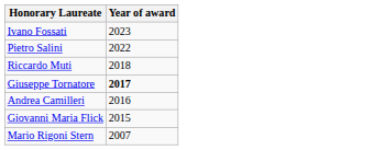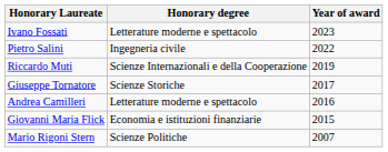+ column: Honorary degree | Letterature moderne e spettacolo | Ingegneria civile | Scienze Internazionali e della Cooperazione | Scienze Storiche | Letterature moderne e spettacolo | Economia e istituzioni finanziarie | Scienze Politiche
Riccardo Muti | Year of award: 2018 -> 2019
Giuseppe Tornatore | Year of award: bold -> normal
